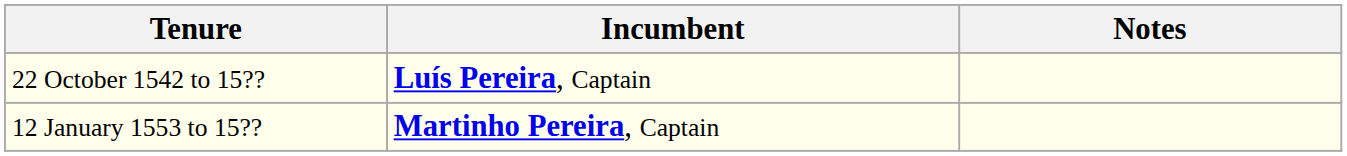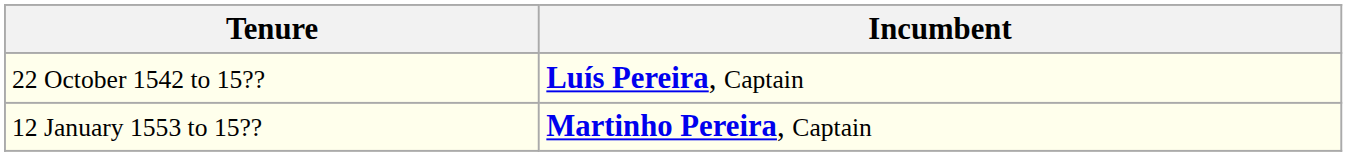- column: Notes
